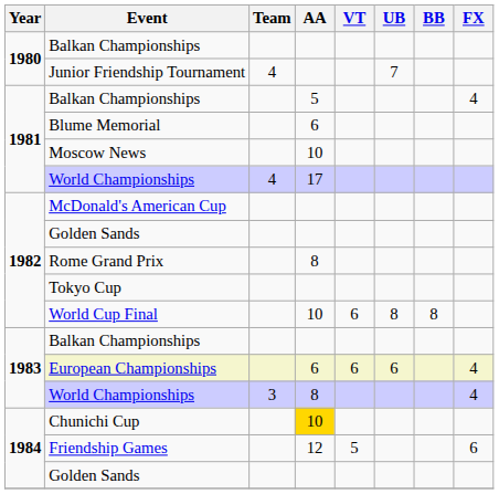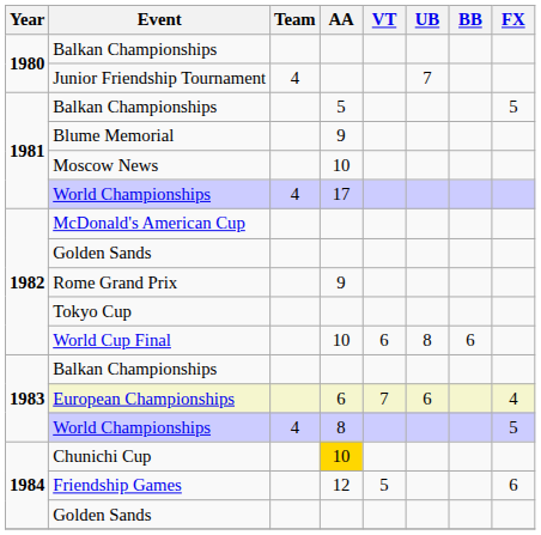1981 / Balkan Championships | FX: 4 -> 5
Blume Memorial | AA: 6 -> 9
Rome Grand Prix | AA: 8 -> 9
World Cup Final | BB: 8 -> 6
European Championships | VT: 6 -> 7
1983 / World Championships | Team: 3 -> 4
1983 / World Championships | FX: 4 -> 5
